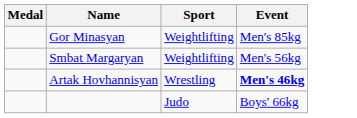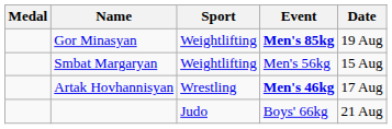+ column: Date | 19 Aug | 15 Aug | 17 Aug | 21 Aug
Gor Minasyan | Event: normal -> bold
